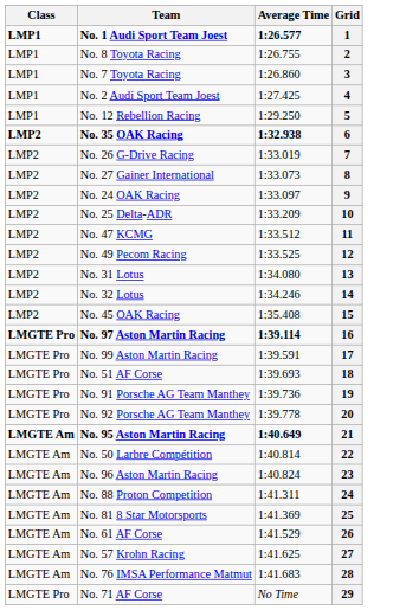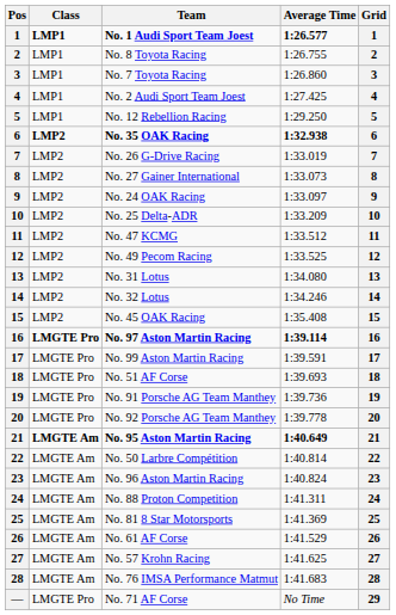+ column: Pos | 1 | 2 | 3 | 4 | 5 | 6 | 7 | 8 | 9 | 10 | 11 | 12 | 13 | 14 | 15 | 16 | 17 | 18 | 19 | 20 | 21 | 22 | 23 | 24 | 25 | 26 | 27 | 28 | —
